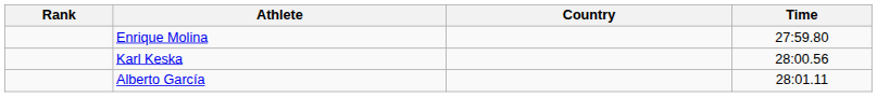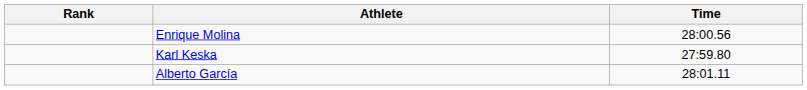- column: Country
Enrique Molina | Time: 27:59.80 -> 28:00.56
Karl Keska | Time: 28:00.56 -> 27:59.80
